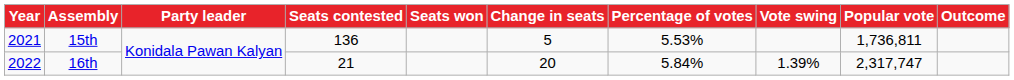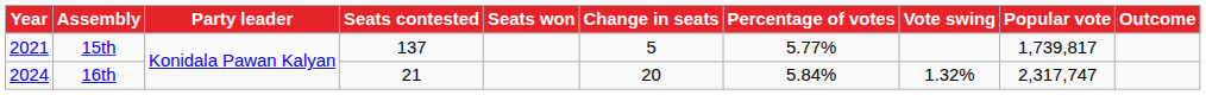15th | Seats contested: 136 -> 137
15th | Percentage of votes: 5.53% -> 5.77%
15th | Popular vote: 1,736,811 -> 1,739,817
16th | Year: 2022 -> 2024
16th | Vote swing: 1.39% -> 1.32%
